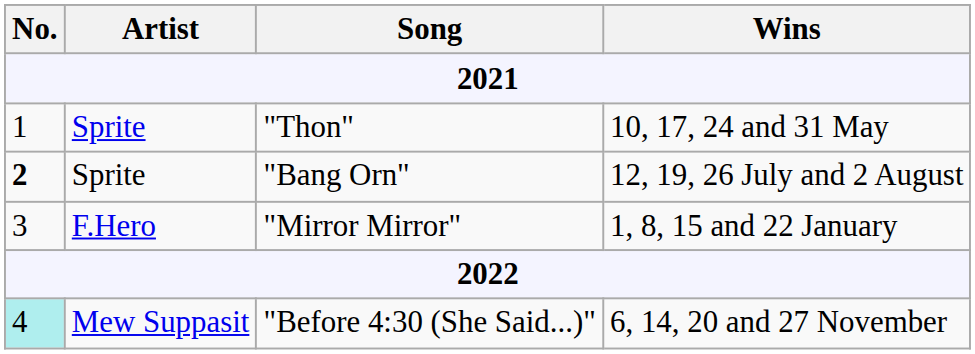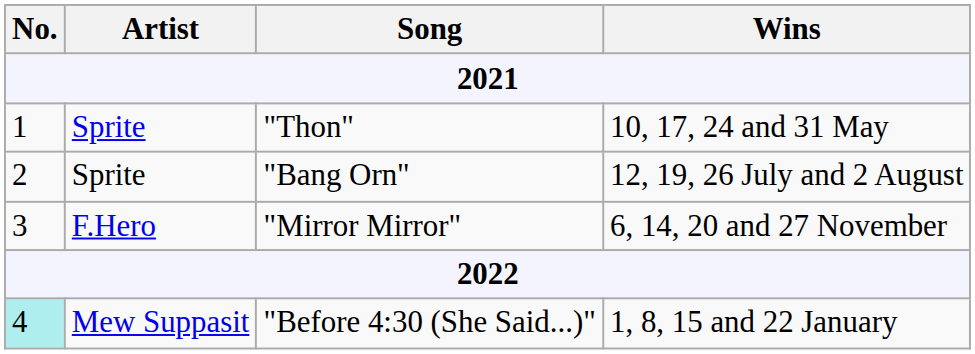"Bang Orn" | No.: bold -> normal
"Mirror Mirror" | Wins: 1, 8, 15 and 22 January -> 6, 14, 20 and 27 November
"Before 4:30 (She Said...)" | Wins: 6, 14, 20 and 27 November -> 1, 8, 15 and 22 January
